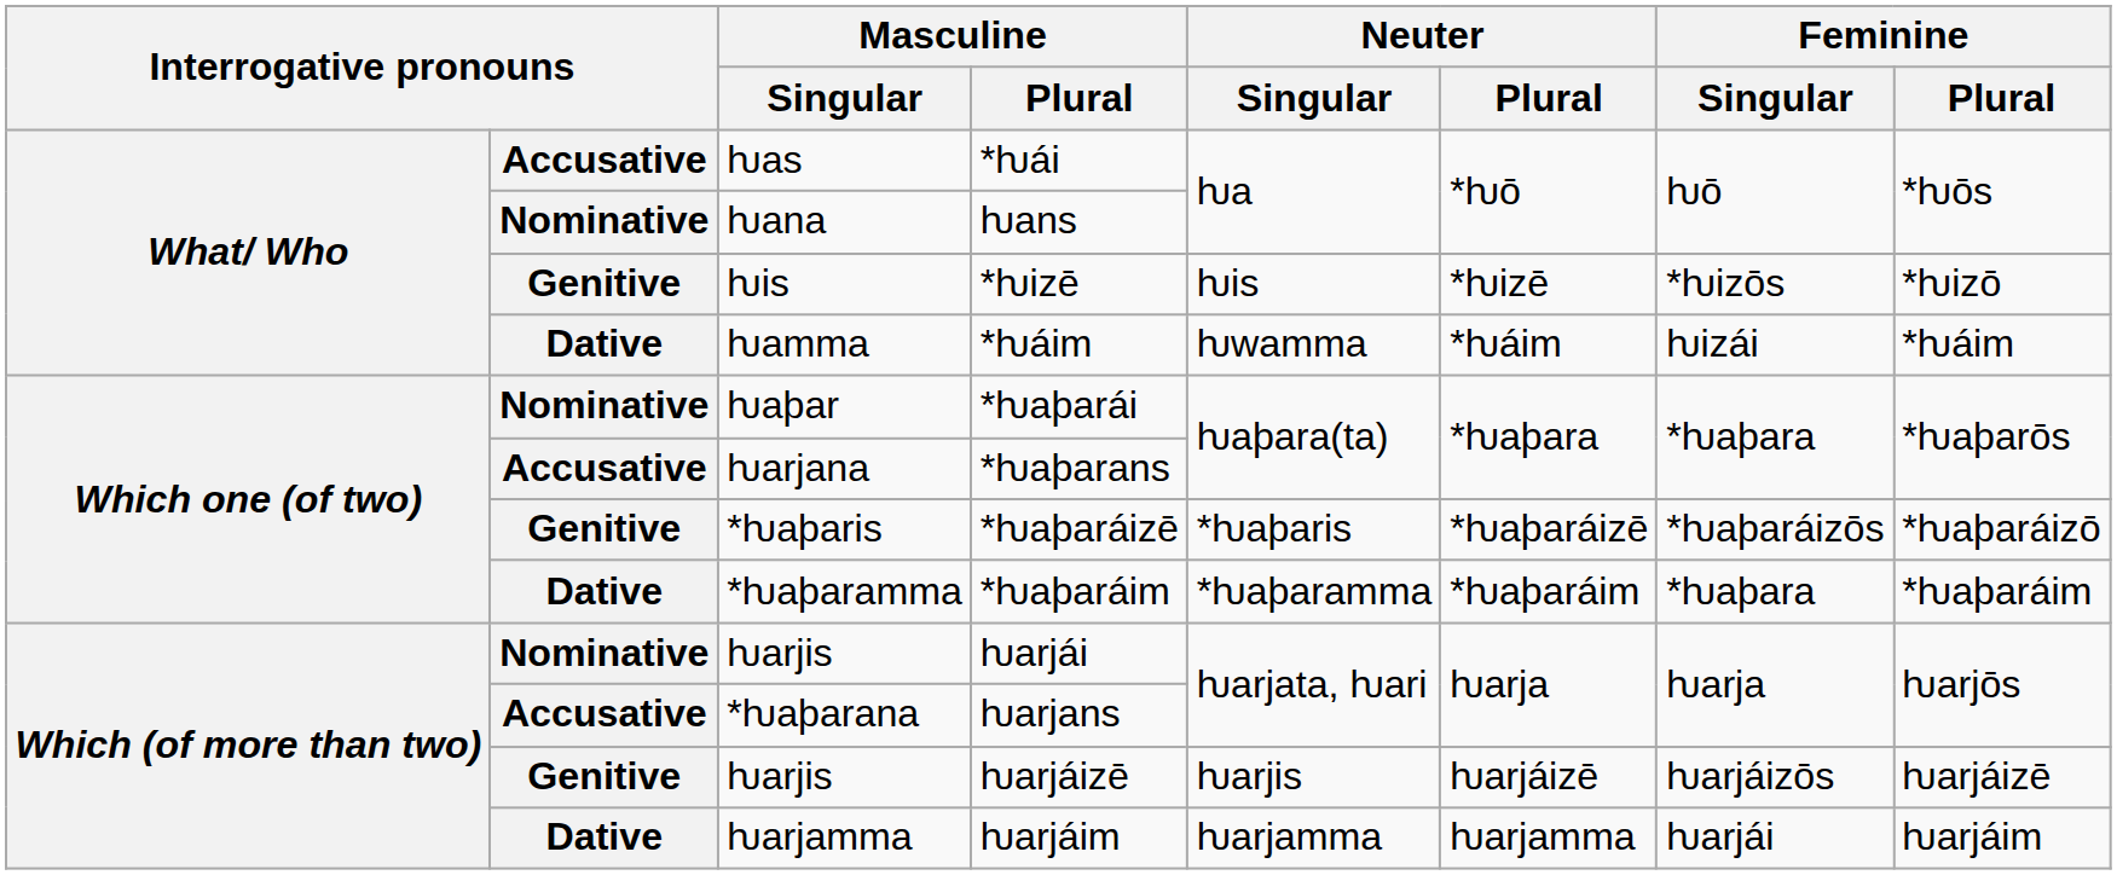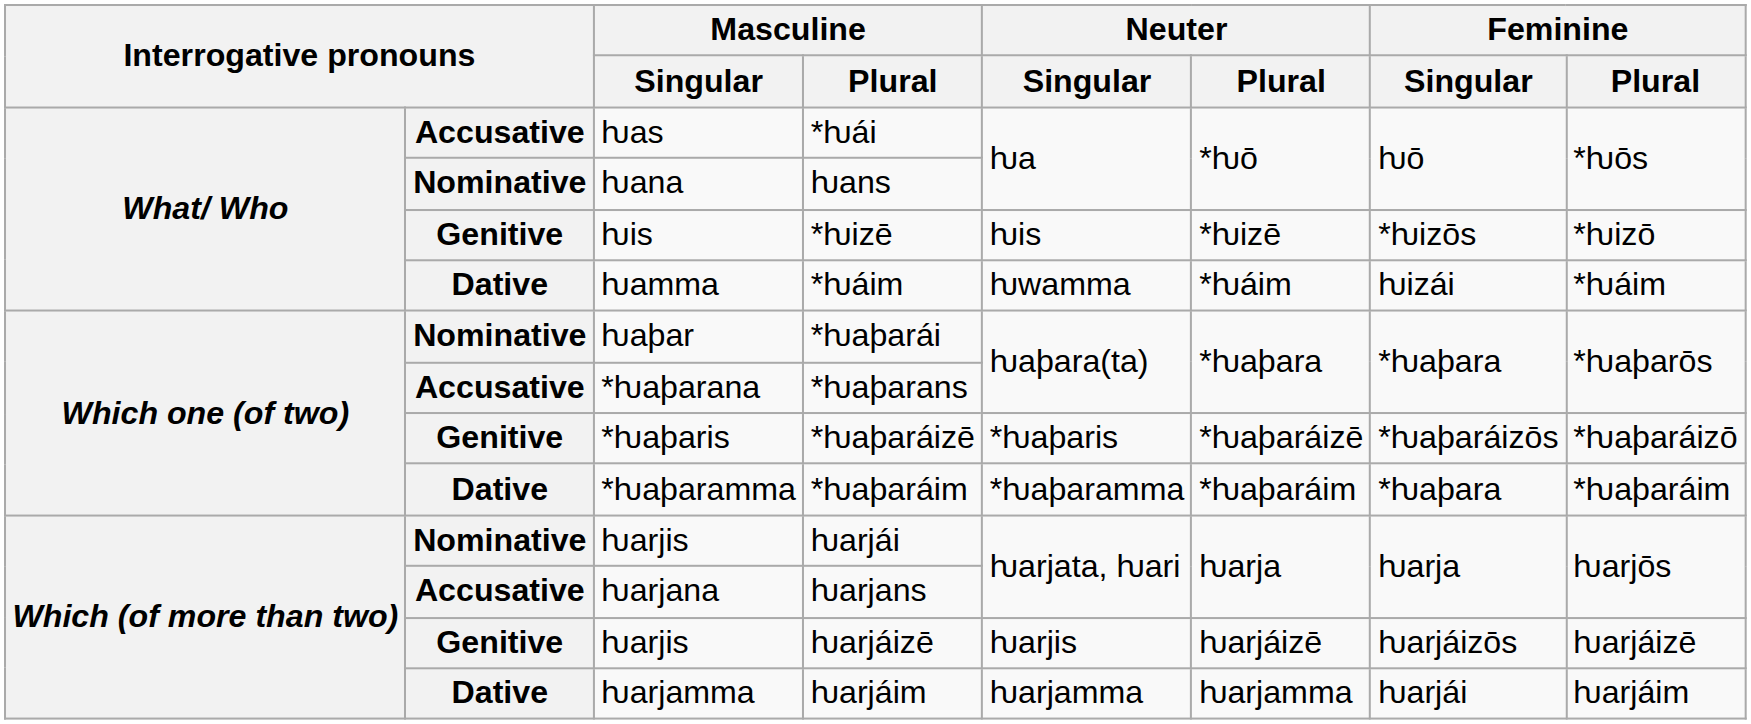*ƕaþarans | Masculine / Singular: ƕarjana -> *ƕaþarana
ƕarjans | Masculine / Singular: *ƕaþarana -> ƕarjana
